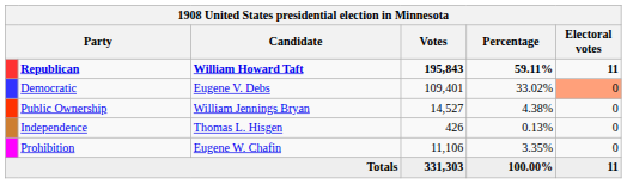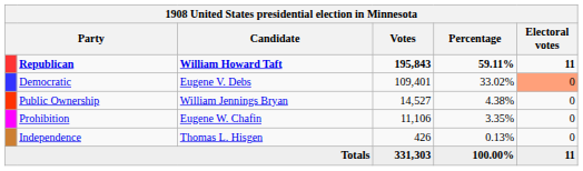rows swapped: Prohibition <-> Independence
